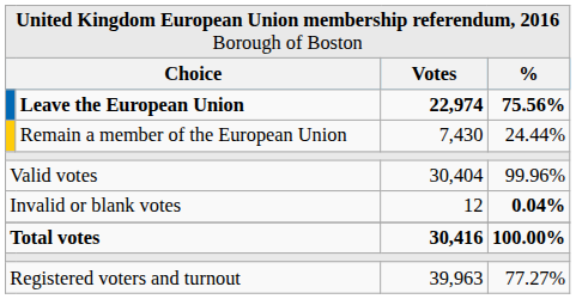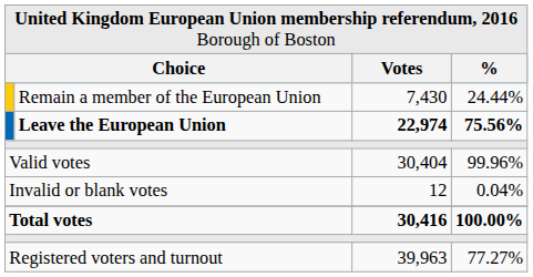rows swapped: Leave the European Union <-> Remain a member of the European Union
Invalid or blank votes | column 4: bold -> normal
